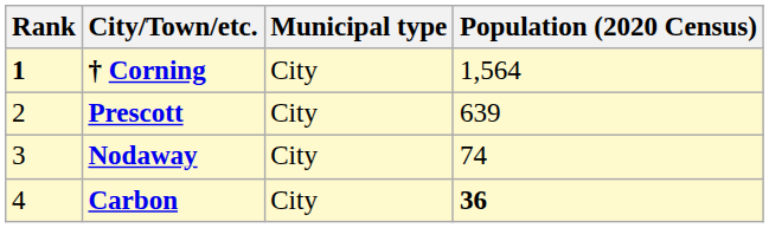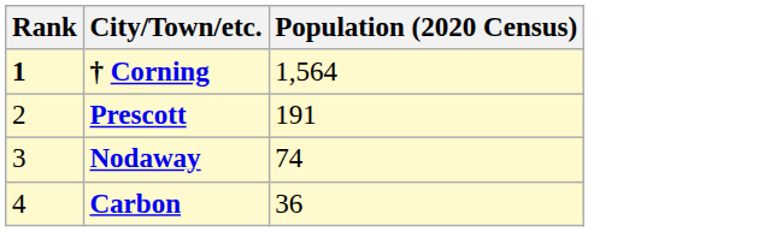- column: Municipal type | City | City | City | City
Prescott | Population (2020 Census): 639 -> 191
Carbon | Population (2020 Census): bold -> normal
